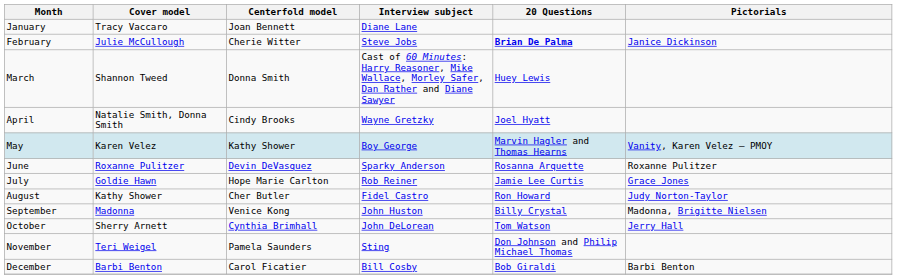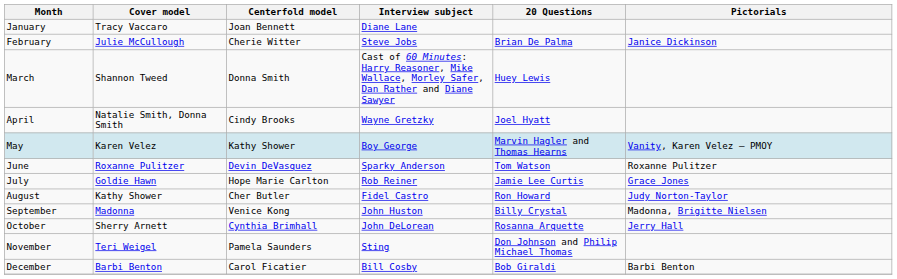February | 20 Questions: bold -> normal
June | 20 Questions: Rosanna Arquette -> Tom Watson
October | 20 Questions: Tom Watson -> Rosanna Arquette
